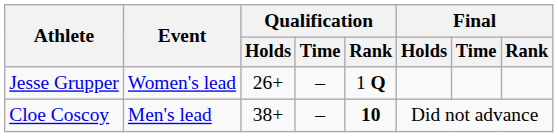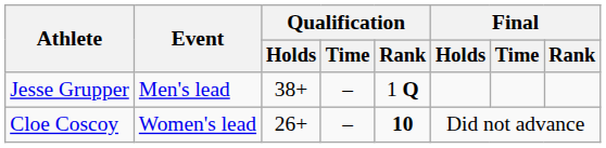Jesse Grupper | Event: Women's lead -> Men's lead
Jesse Grupper | Qualification / Holds: 26+ -> 38+
Cloe Coscoy | Event: Men's lead -> Women's lead
Cloe Coscoy | Qualification / Holds: 38+ -> 26+
